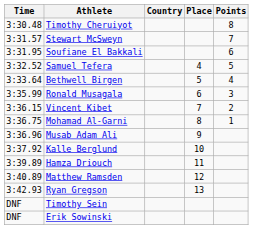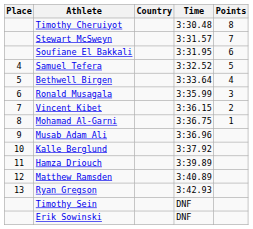columns swapped: Place <-> Time
